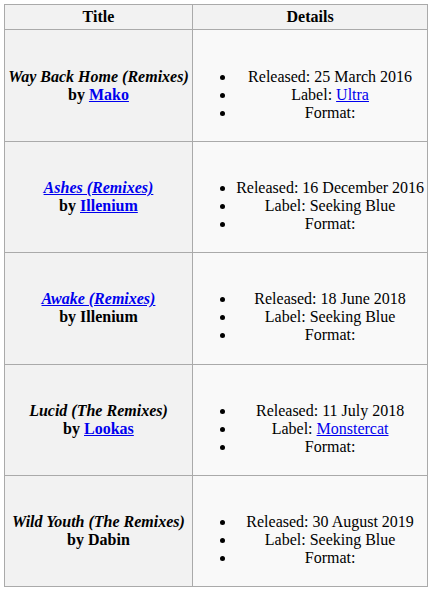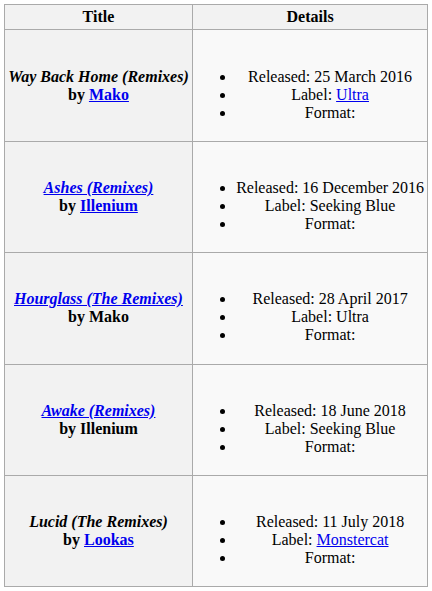+ row: Hourglass (The Remixes) by Mako | Released: 28 April 2017 Label: Ultra Format:
- row: Wild Youth (The Remixes) by Dabin | Released: 30 August 2019 Label: Seeking Blue Format:
